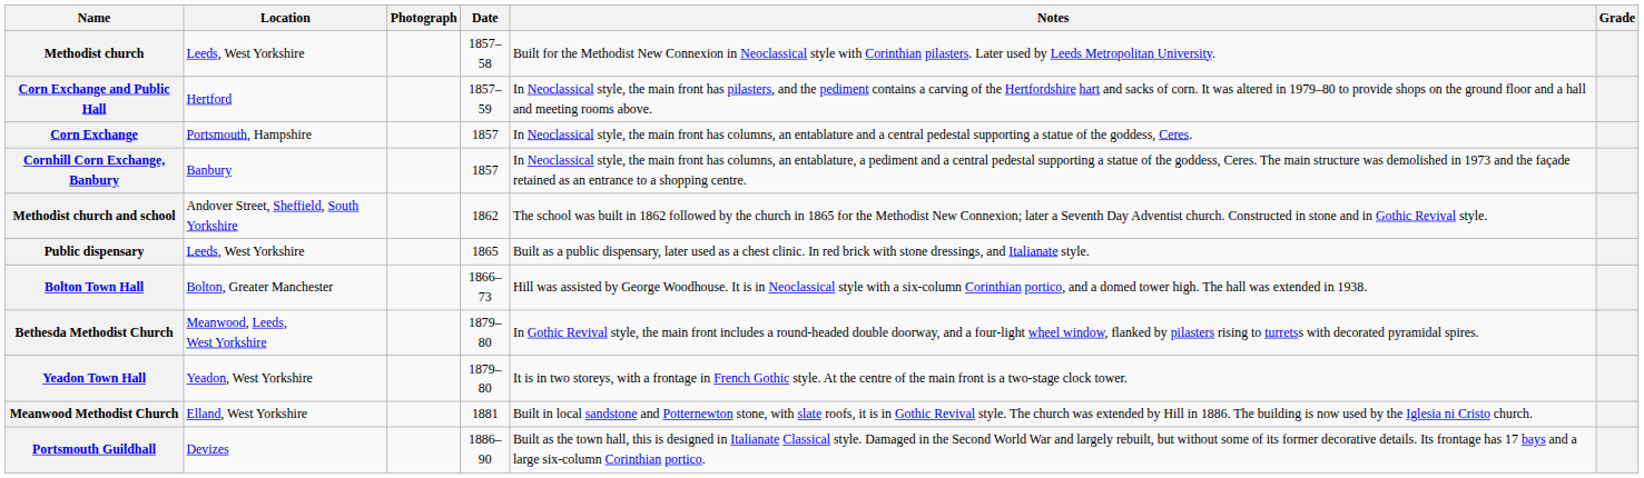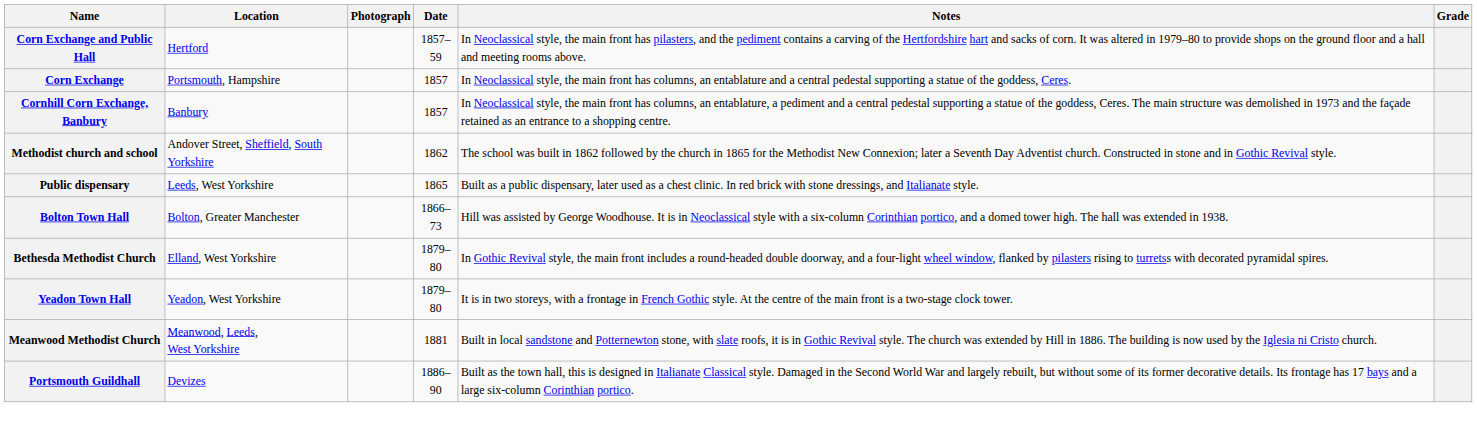- row: Methodist church | Leeds, West Yorkshire | 1857–58 | Built for the Methodist New Connexion in Neoclassical style with Corinthian pilasters. Later used by Leeds Metropolitan University.
Bethesda Methodist Church | Location: Meanwood, Leeds, West Yorkshire -> Elland, West Yorkshire
Meanwood Methodist Church | Location: Elland, West Yorkshire -> Meanwood, Leeds, West Yorkshire
